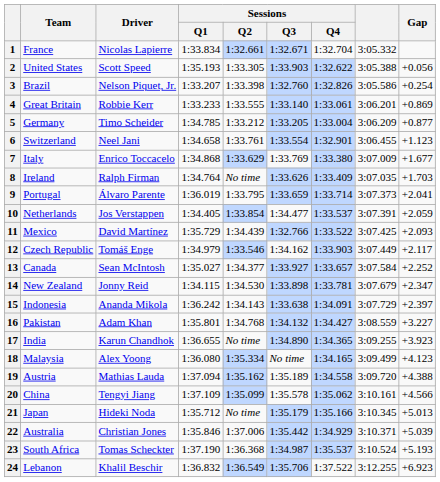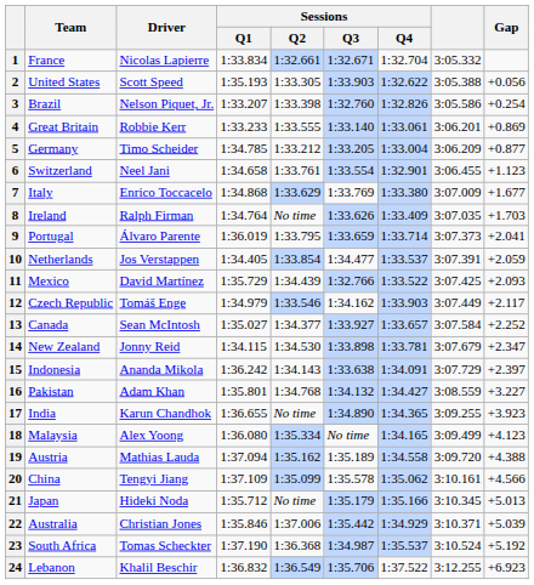23 | Gap: +5.193 -> +5.192
